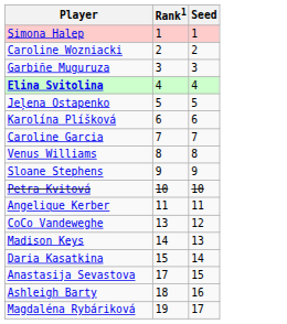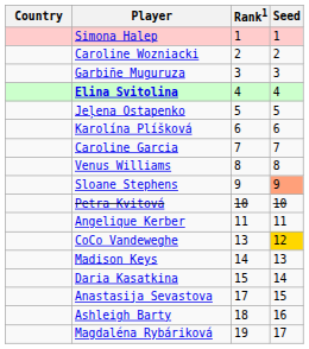+ column: Country
Sloane Stephens | Seed: no background -> lightsalmon background
CoCo Vandeweghe | Seed: no background -> gold background
